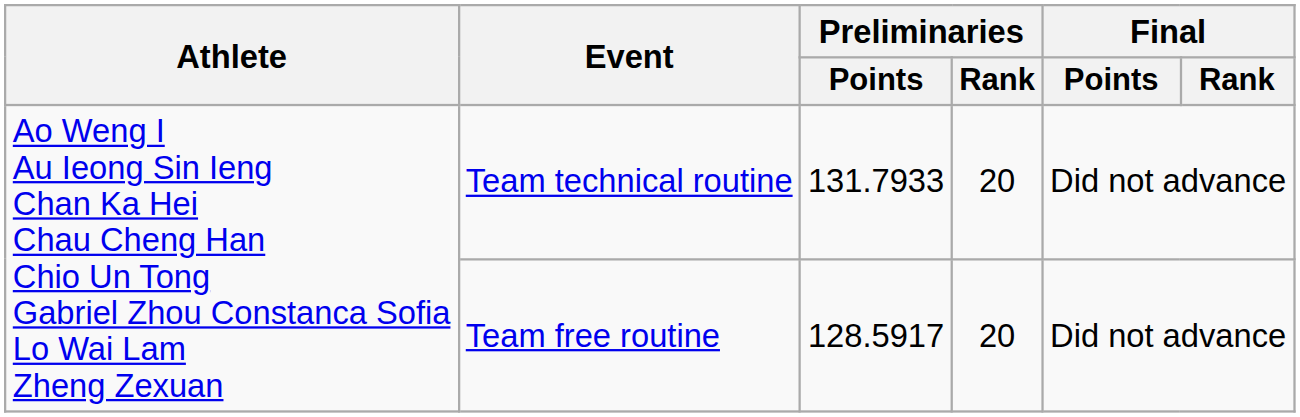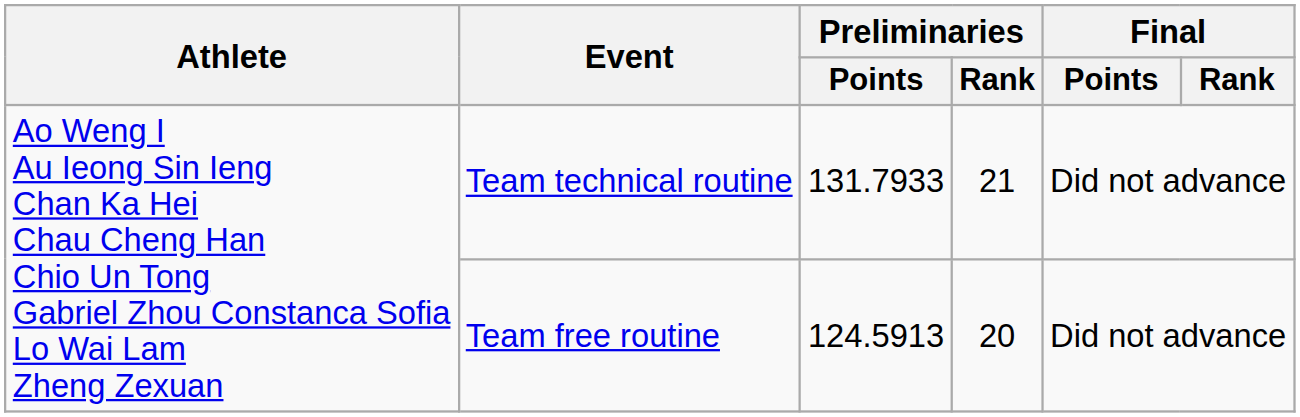Team technical routine | Preliminaries / Rank: 20 -> 21
Team free routine | Preliminaries / Points: 128.5917 -> 124.5913
